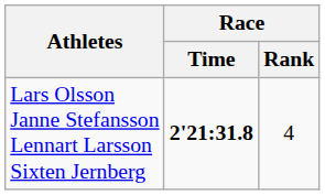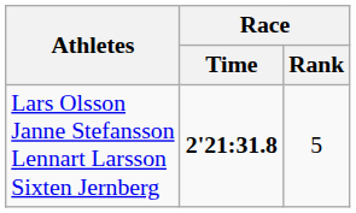Lars Olsson Janne Stefansson Lennart Larsson Sixten Jernberg | Race / Rank: 4 -> 5
